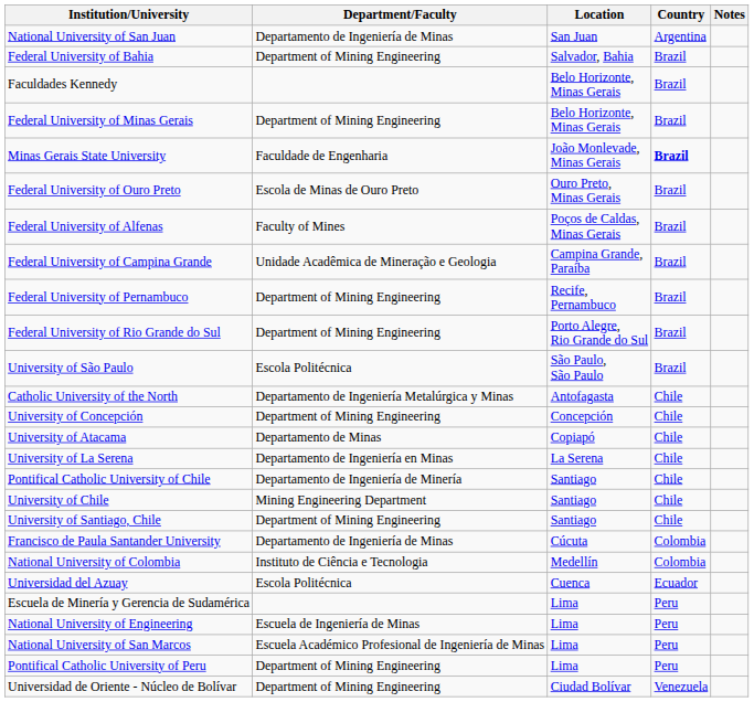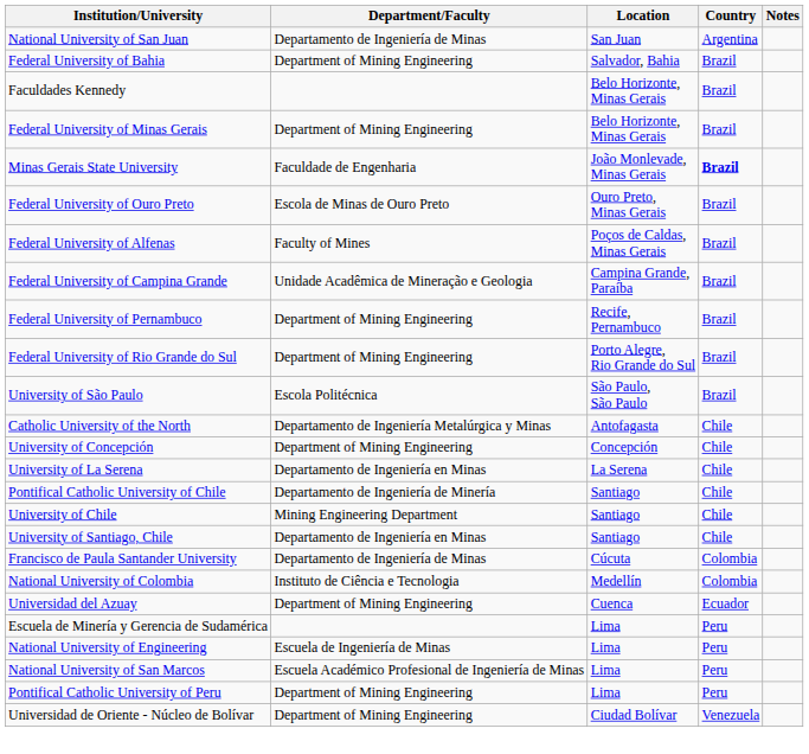- row: University of Atacama | Departamento de Minas | Copiapó | Chile
University of Santiago, Chile | Department/Faculty: Department of Mining Engineering -> Departamento de Ingeniería en Minas
Universidad del Azuay | Department/Faculty: Escola Politécnica -> Department of Mining Engineering
